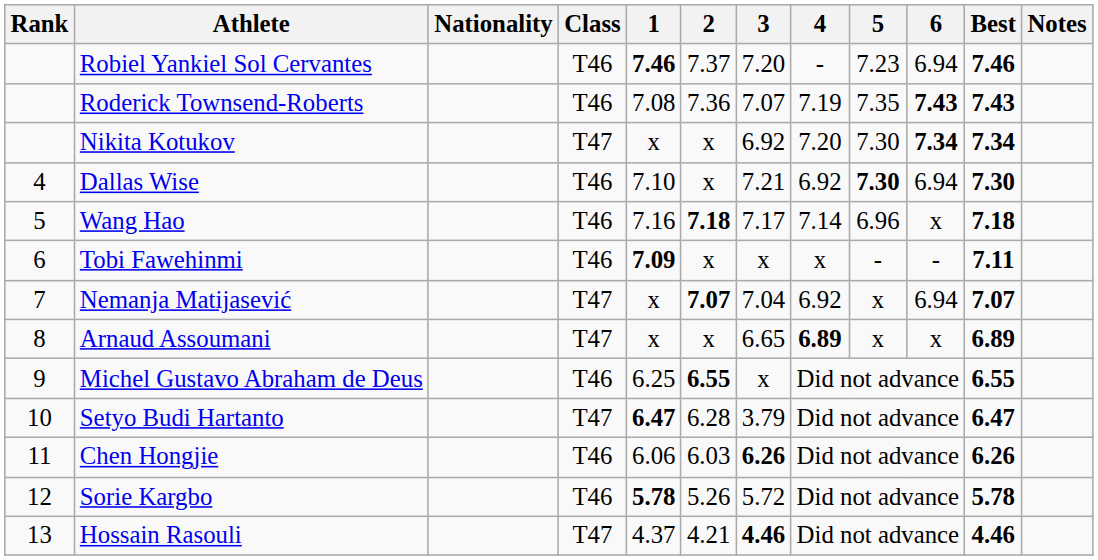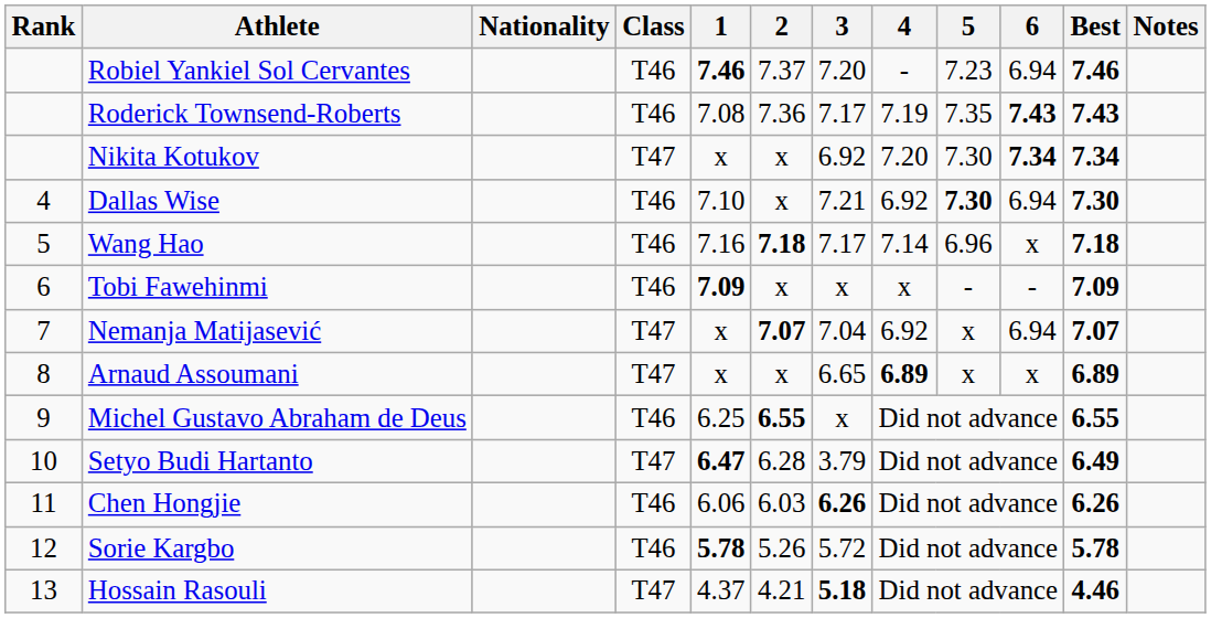Roderick Townsend-Roberts | 3: 7.07 -> 7.17
Tobi Fawehinmi | Best: 7.11 -> 7.09
Setyo Budi Hartanto | Best: 6.47 -> 6.49
Hossain Rasouli | 3: 4.46 -> 5.18
